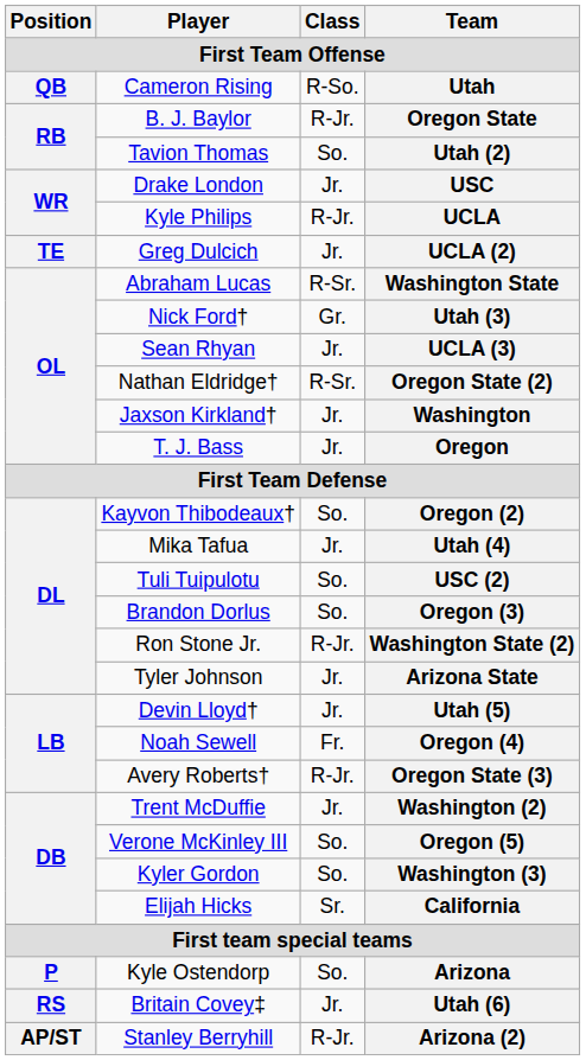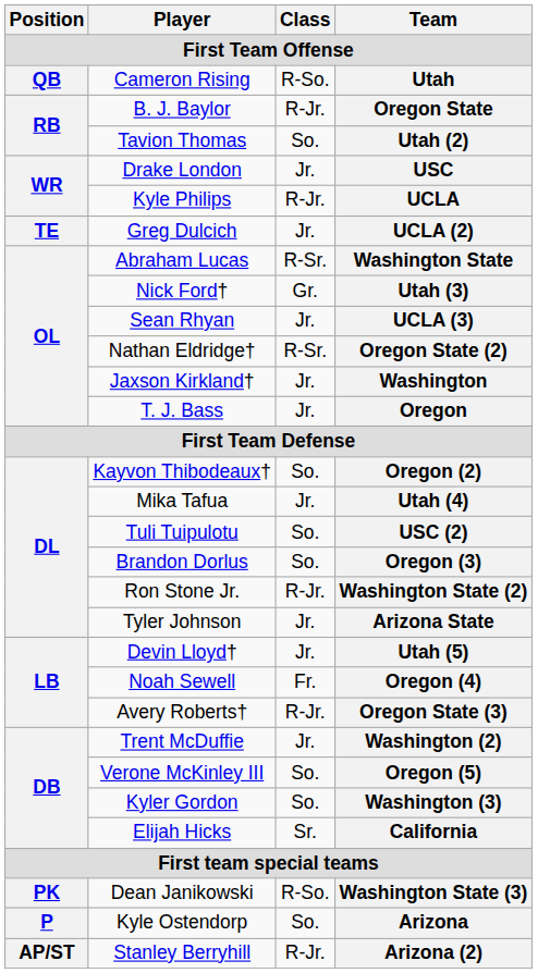+ row: PK | Dean Janikowski | R-So. | Washington State (3)
- row: RS | Britain Covey‡ | Jr. | Utah (6)
